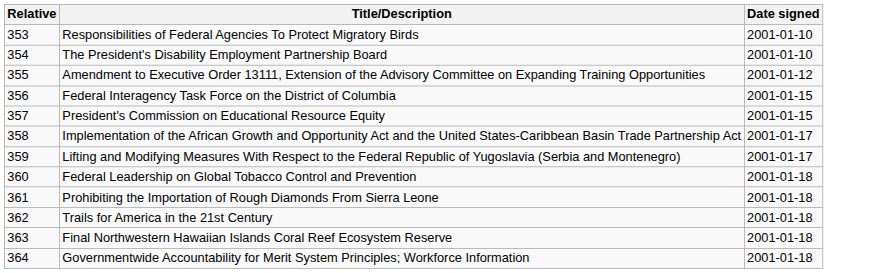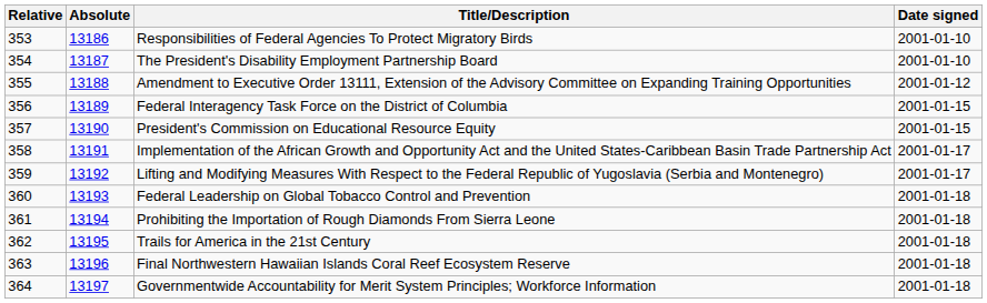+ column: Absolute | 13186 | 13187 | 13188 | 13189 | 13190 | 13191 | 13192 | 13193 | 13194 | 13195 | 13196 | 13197
